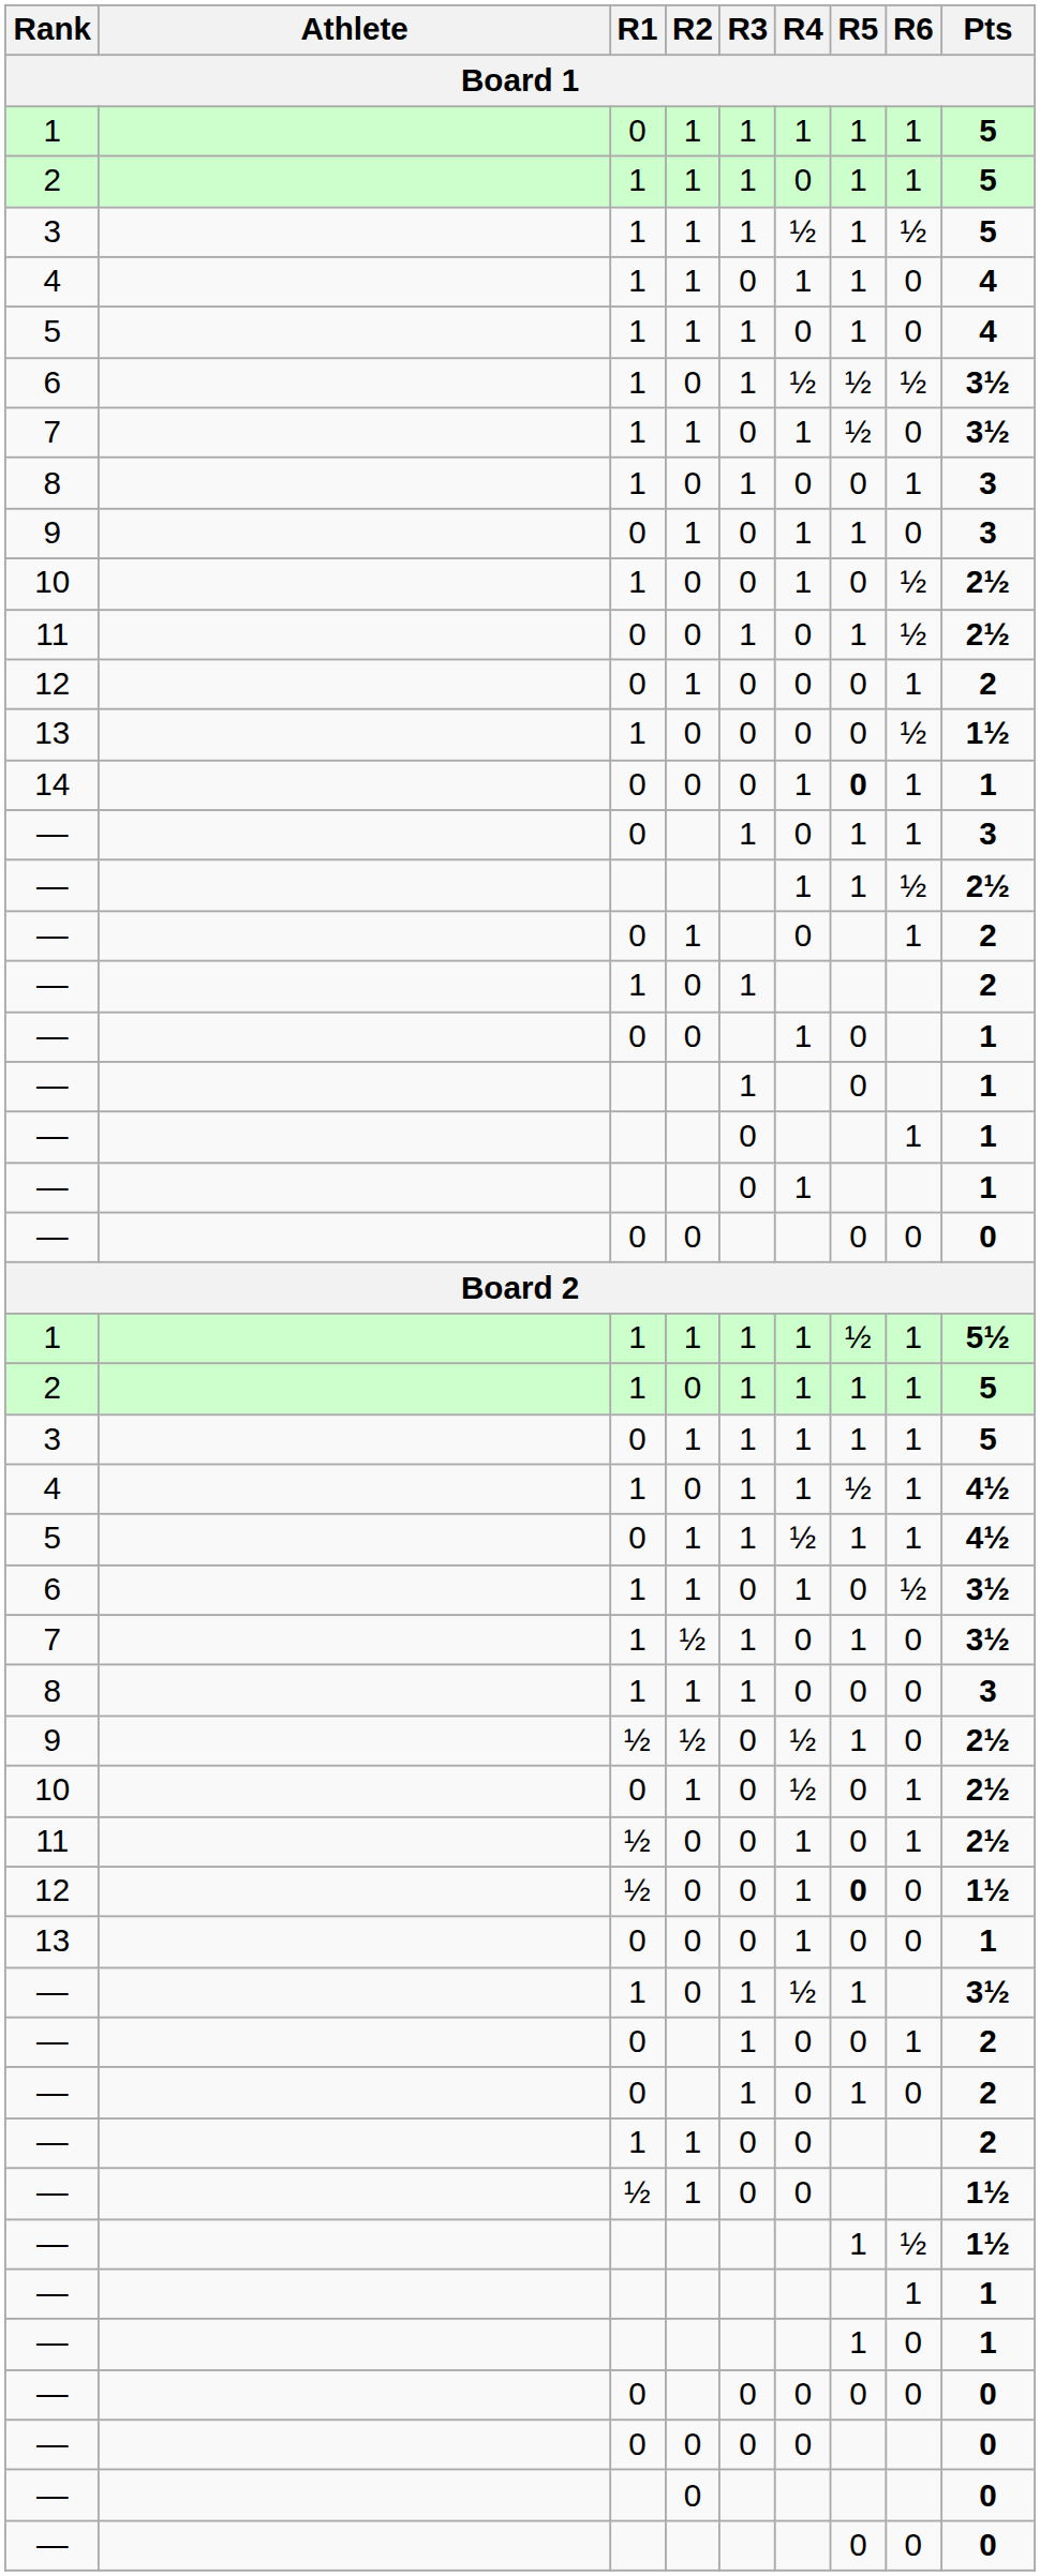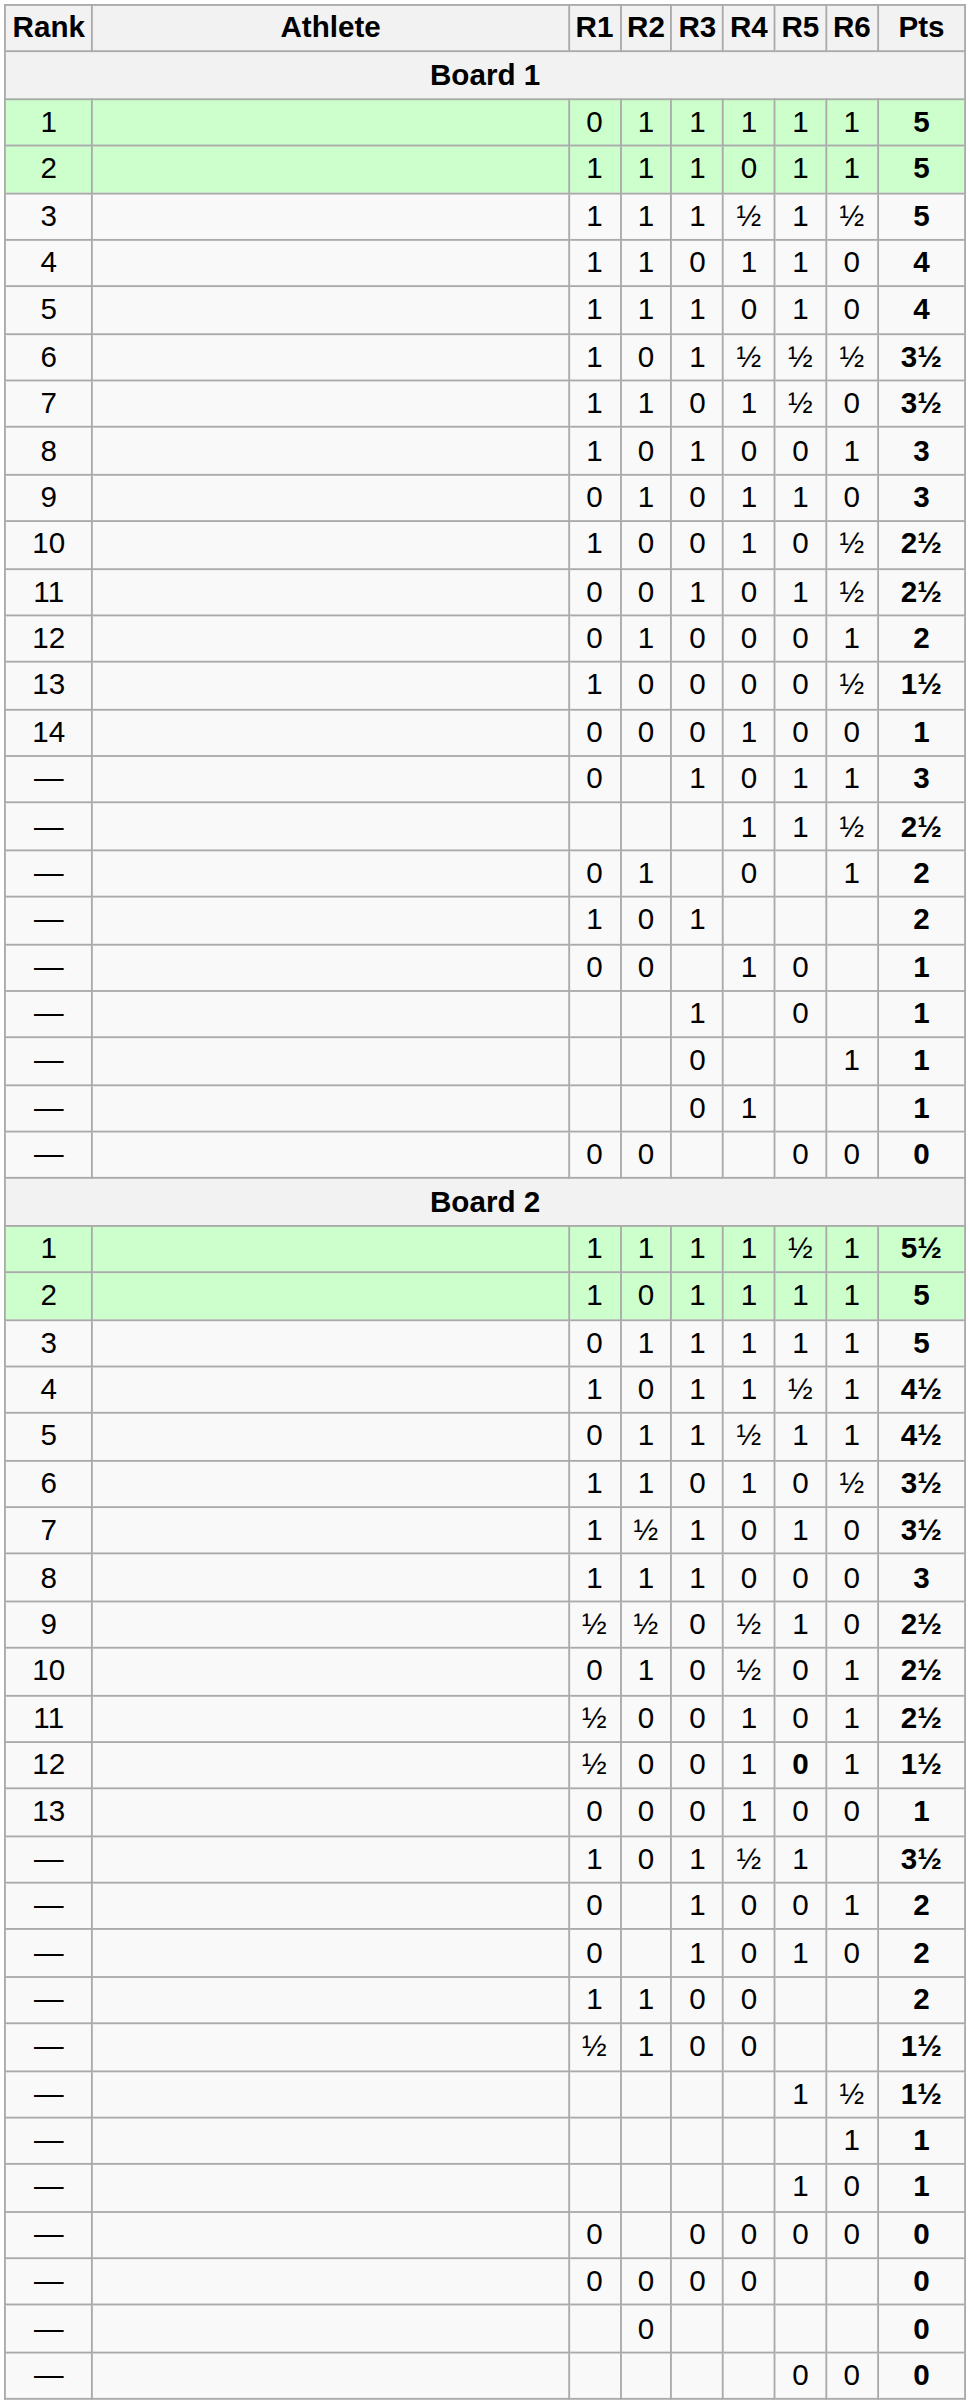14 | R5: bold -> normal
14 | R6: 1 -> 0
12 / ½ | R6: 0 -> 1
